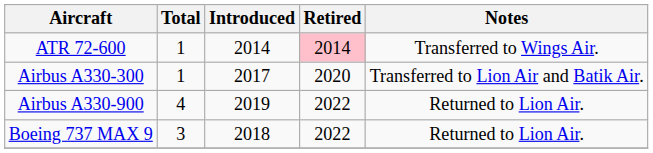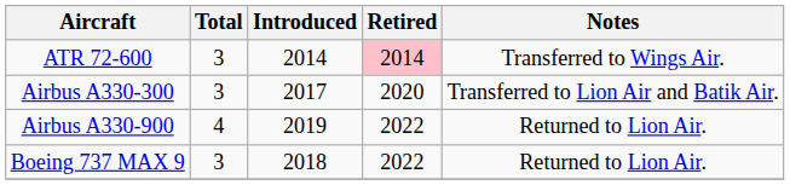ATR 72-600 | Total: 1 -> 3
Airbus A330-300 | Total: 1 -> 3
